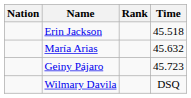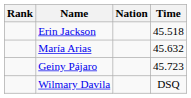columns swapped: Rank <-> Nation
